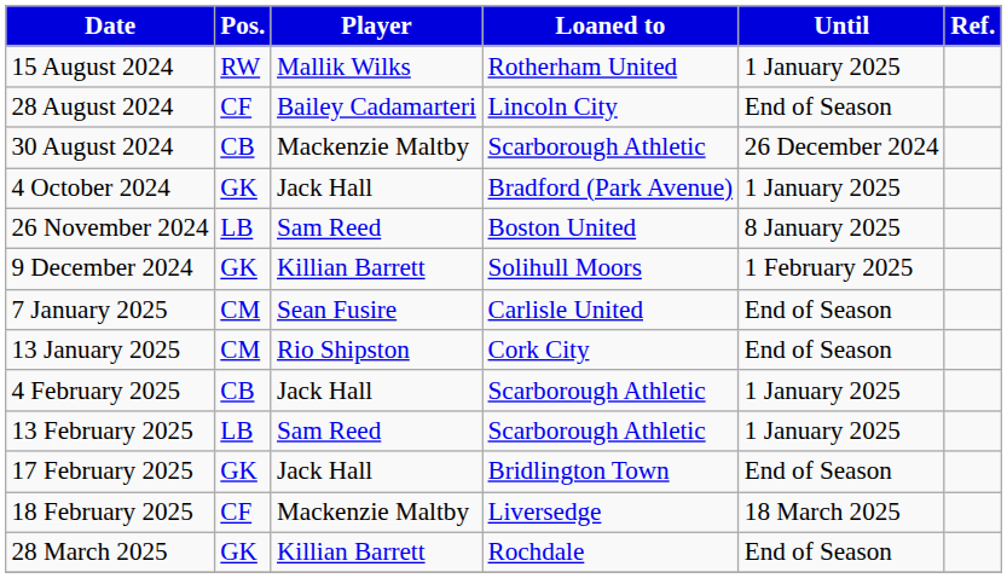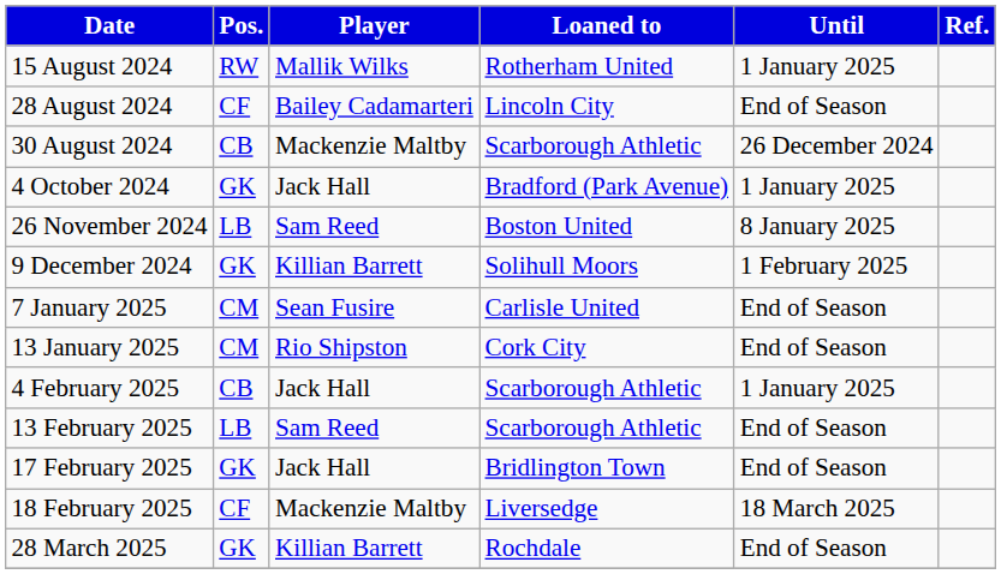13 February 2025 | Until: 1 January 2025 -> End of Season
